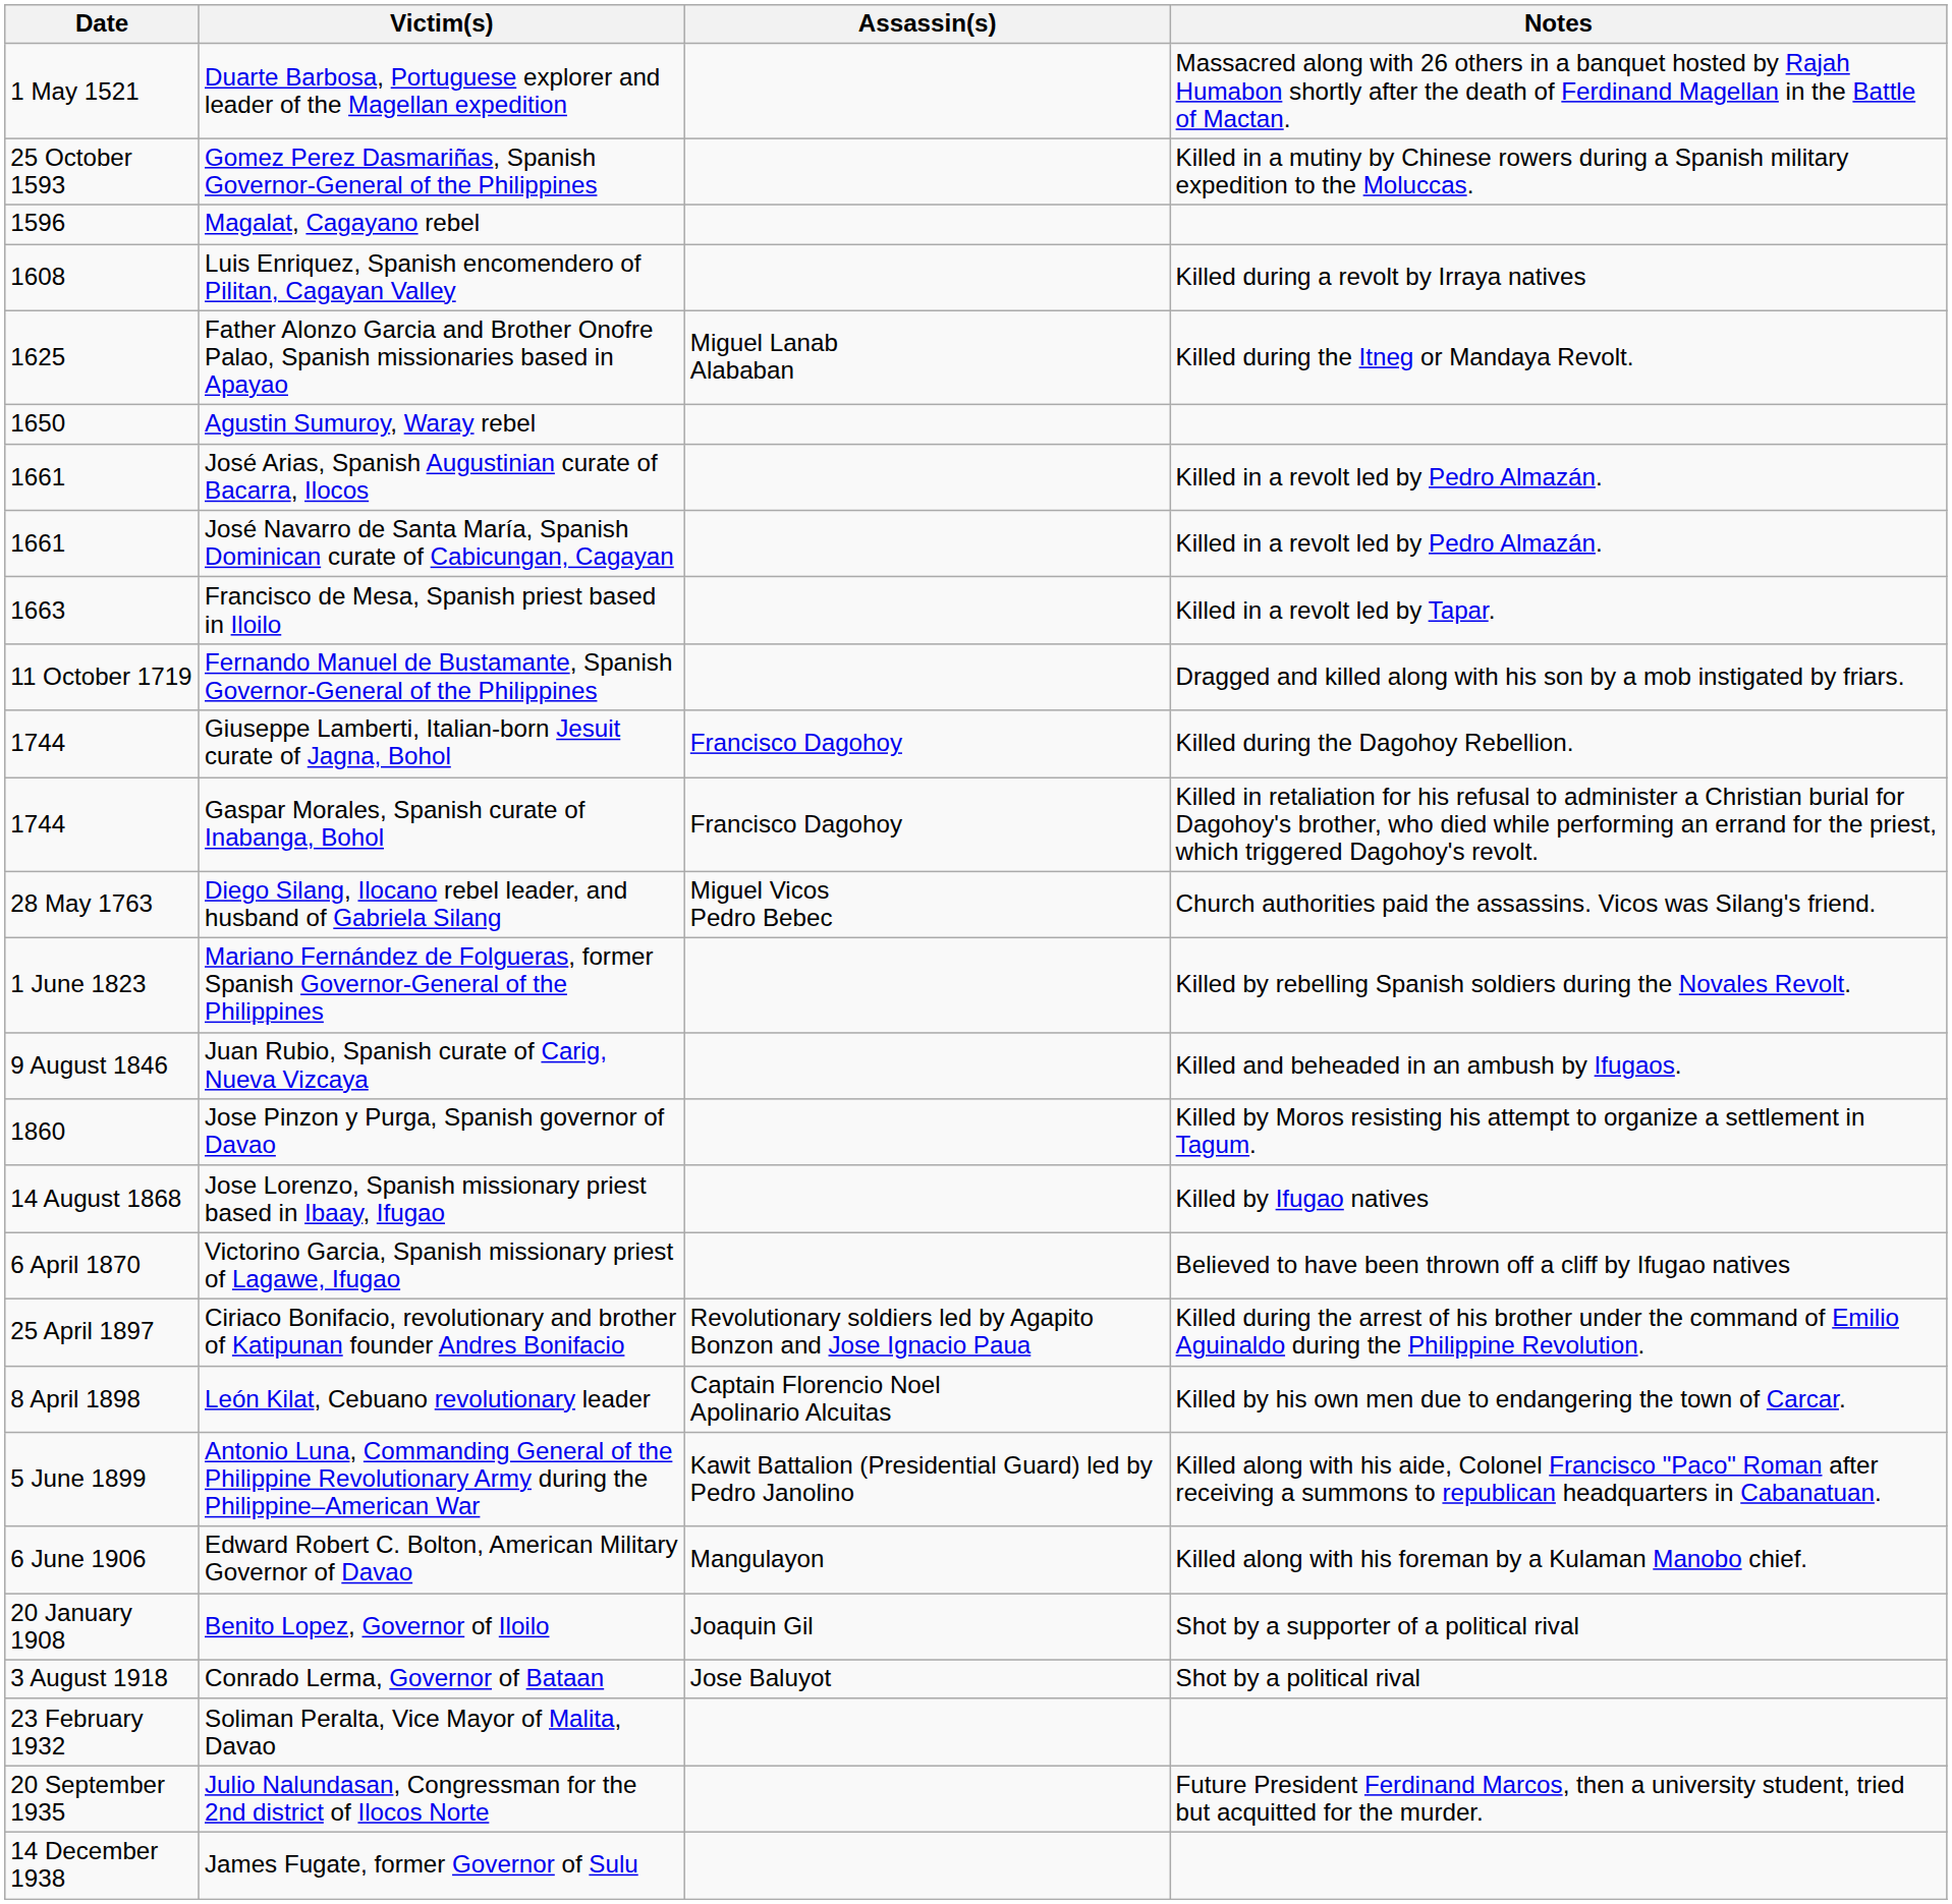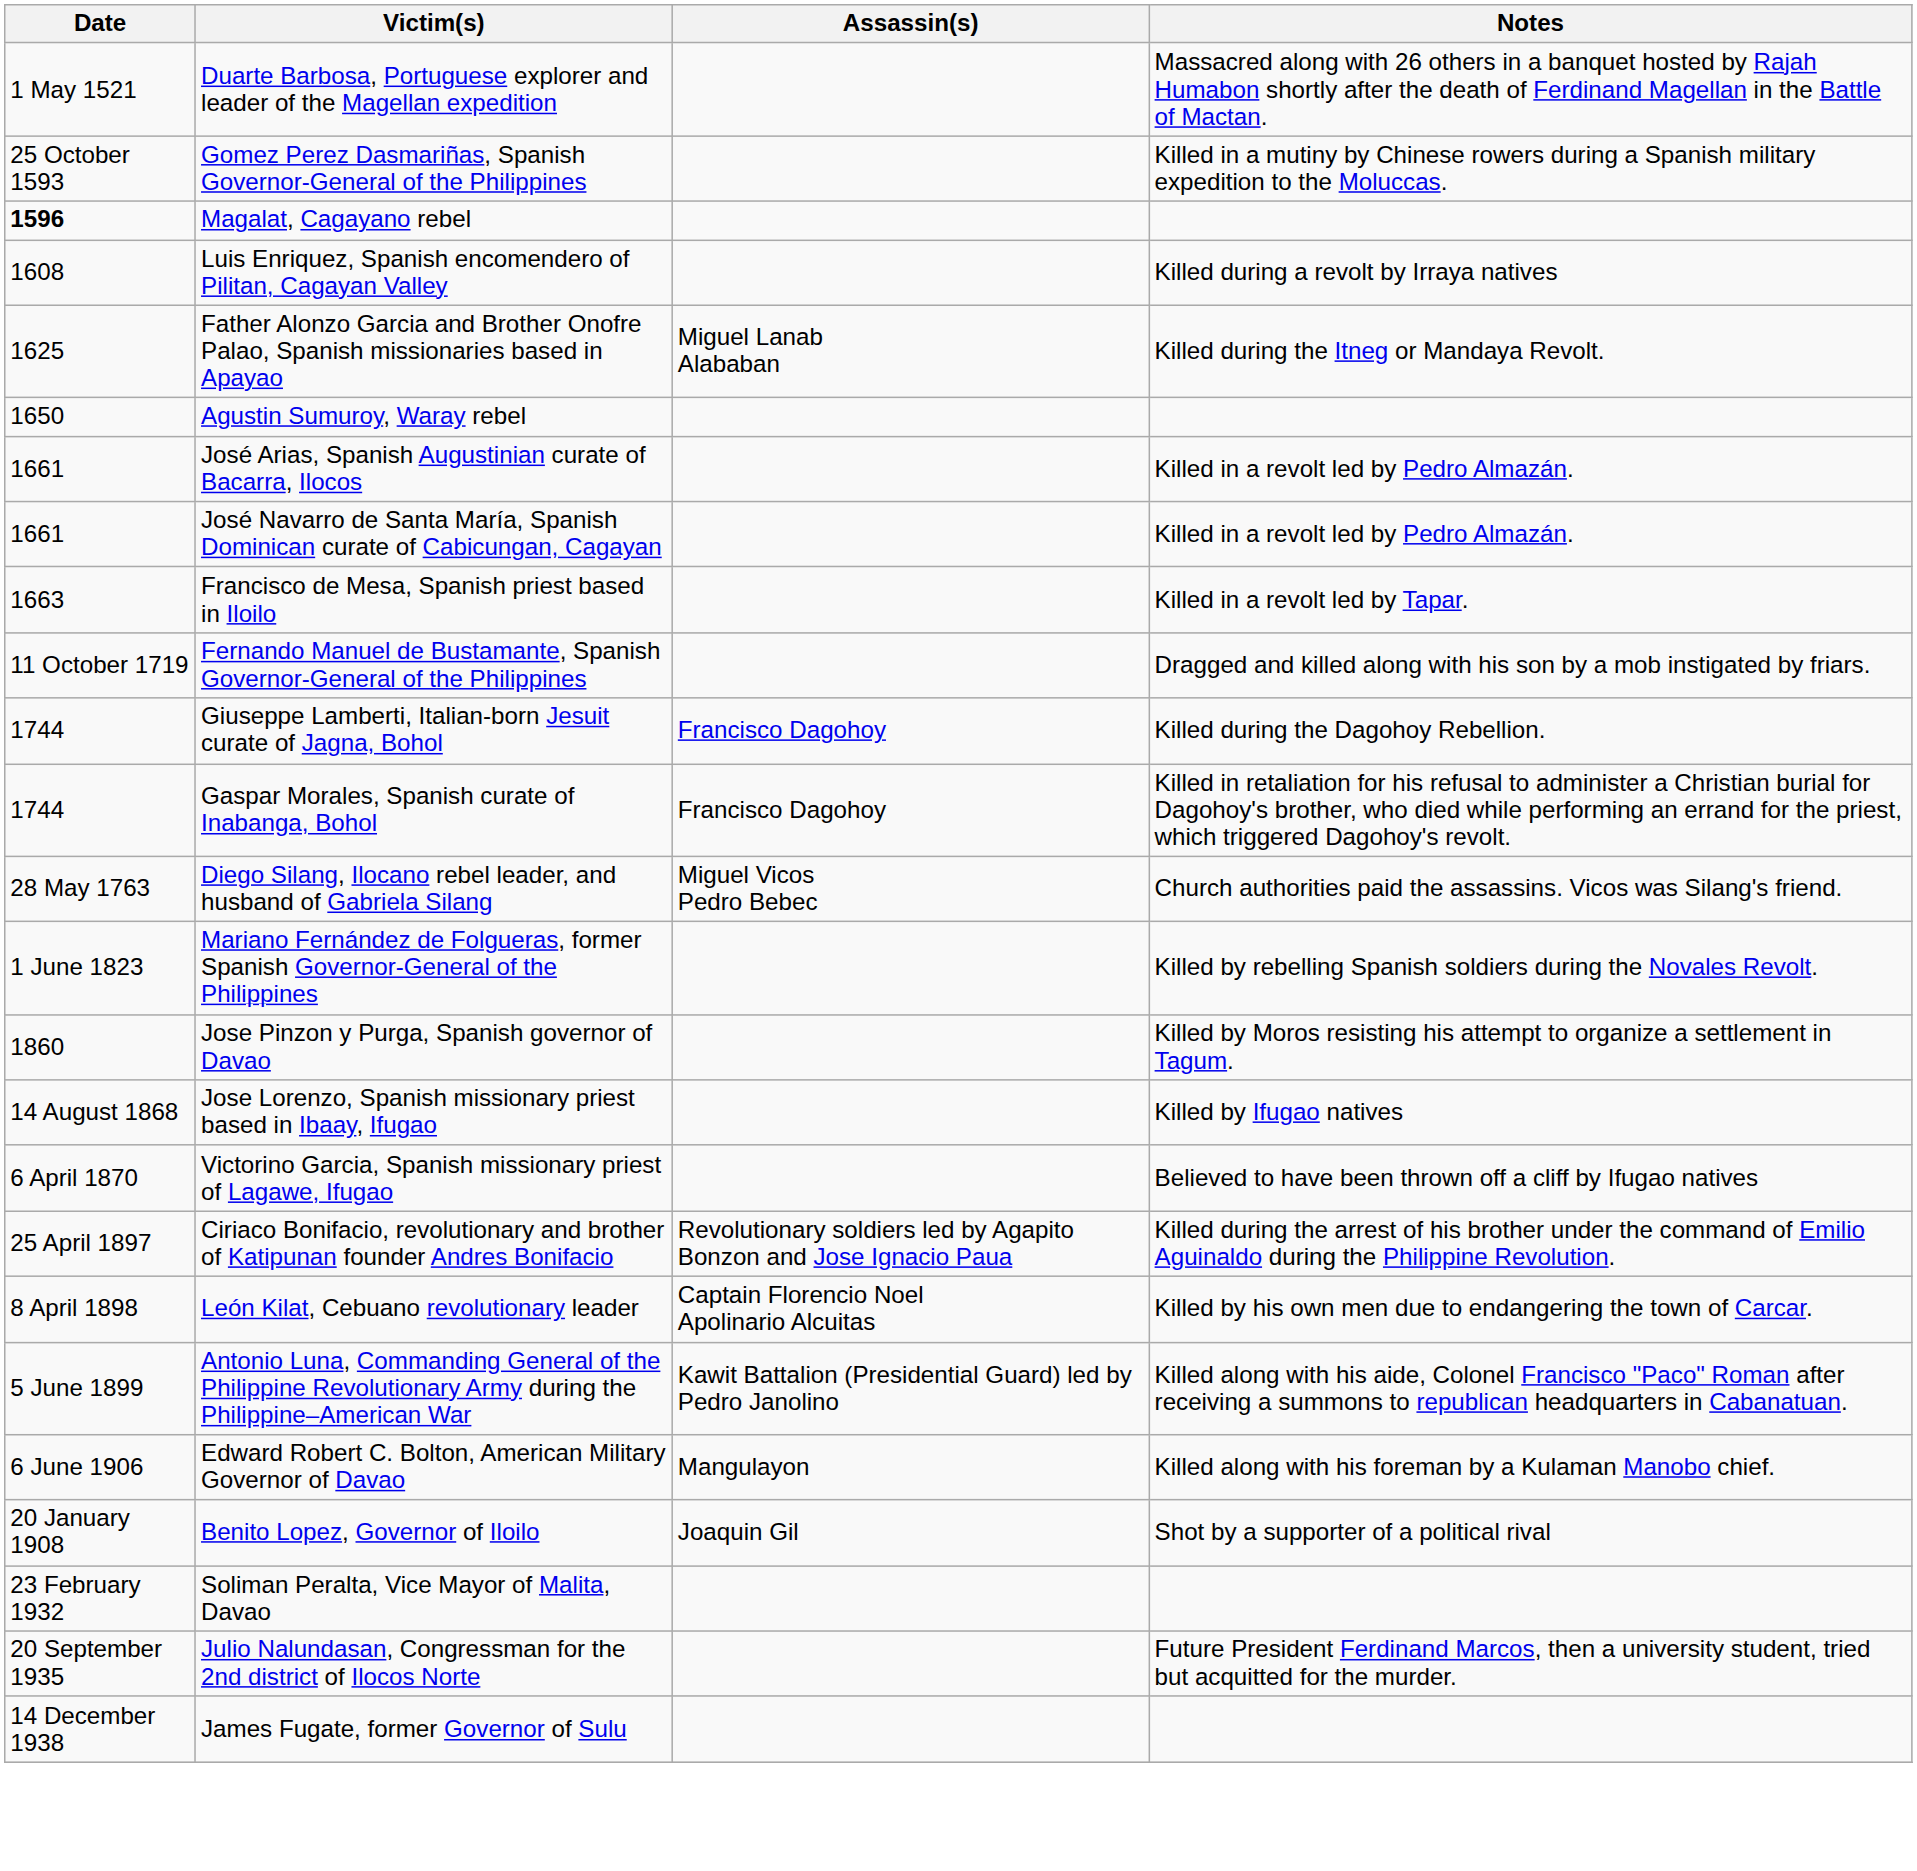Magalat, Cagayano rebel | Date: normal -> bold
- row: 9 August 1846 | Juan Rubio, Spanish curate of Carig, Nueva Vizcaya | Killed and beheaded in an ambush by Ifugaos.
- row: 3 August 1918 | Conrado Lerma, Governor of Bataan | Jose Baluyot | Shot by a political rival
